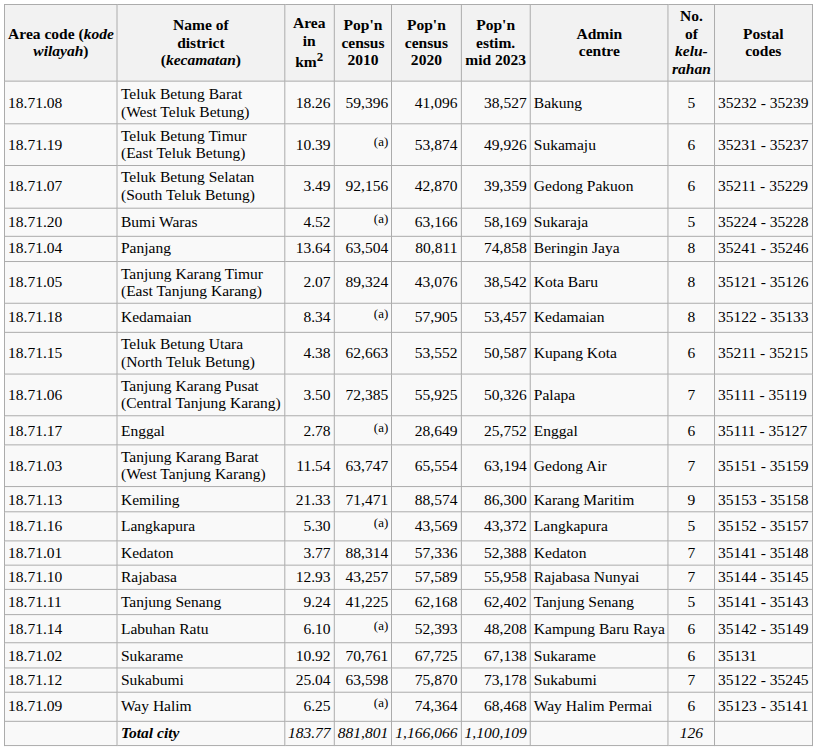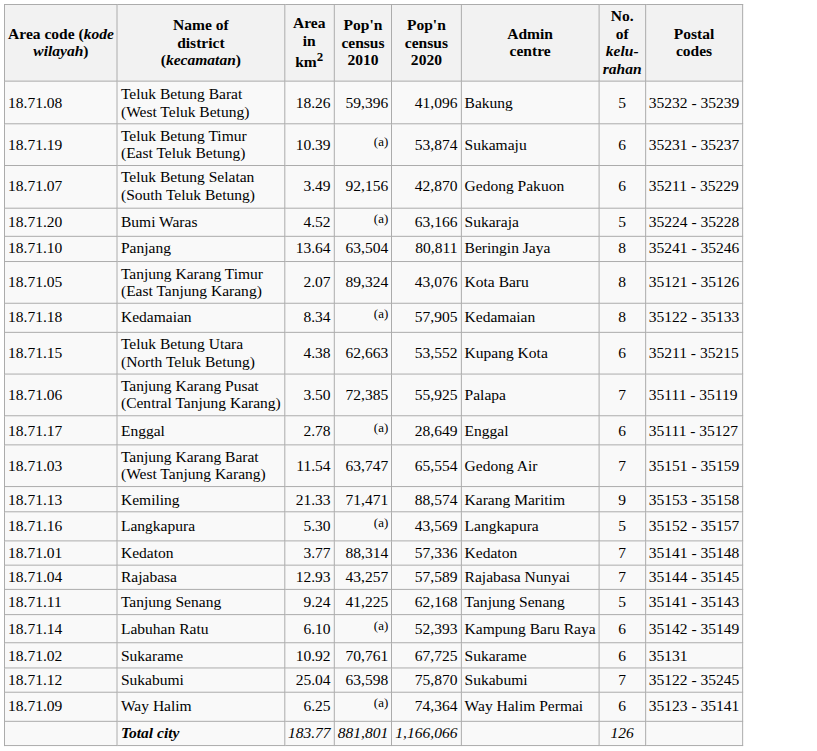- column: Pop'n estim. mid 2023 | 38,527 | 49,926 | 39,359 | 58,169 | 74,858 | 38,542 | 53,457 | 50,587 | 50,326 | 25,752 | 63,194 | 86,300 | 43,372 | 52,388 | 55,958 | 62,402 | 48,208 | 67,138 | 73,178 | 68,468 | 1,100,109
Panjang | Area code (kode wilayah): 18.71.04 -> 18.71.10
Rajabasa | Area code (kode wilayah): 18.71.10 -> 18.71.04
